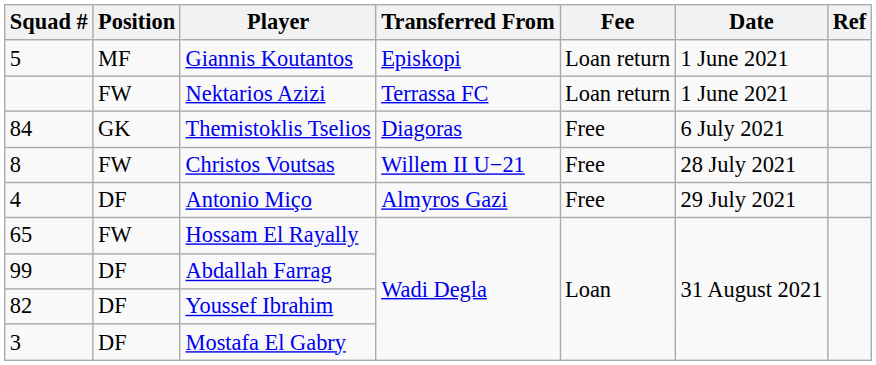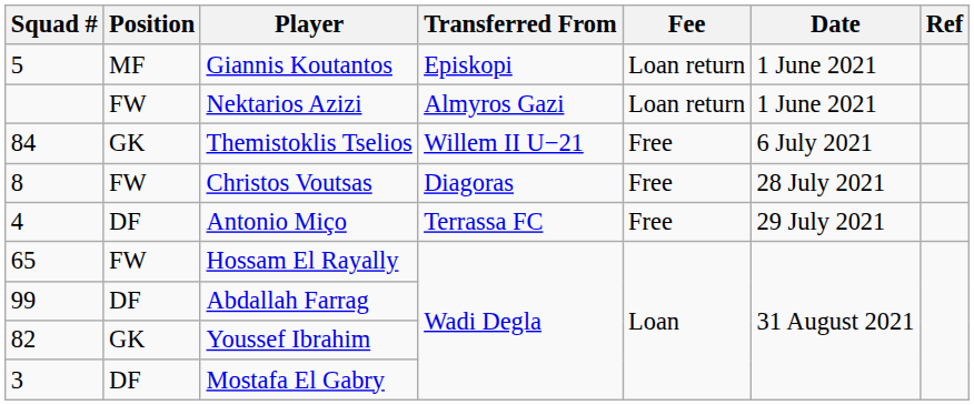Nektarios Azizi | Transferred From: Terrassa FC -> Almyros Gazi
Themistoklis Tselios | Transferred From: Diagoras -> Willem II U−21
Christos Voutsas | Transferred From: Willem II U−21 -> Diagoras
Antonio Miço | Transferred From: Almyros Gazi -> Terrassa FC
Youssef Ibrahim | Position: DF -> GK
